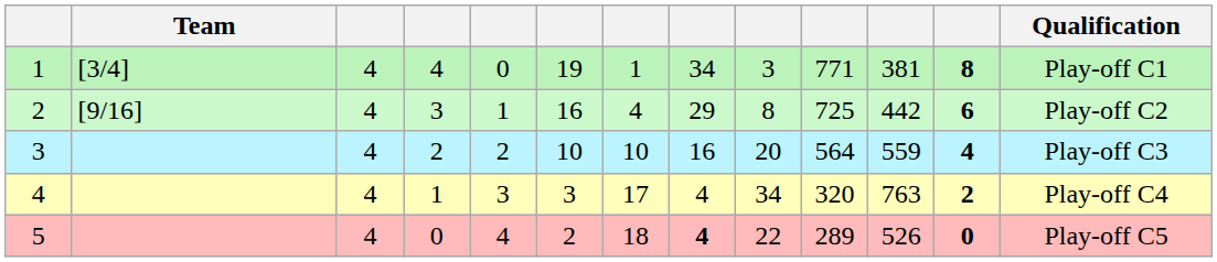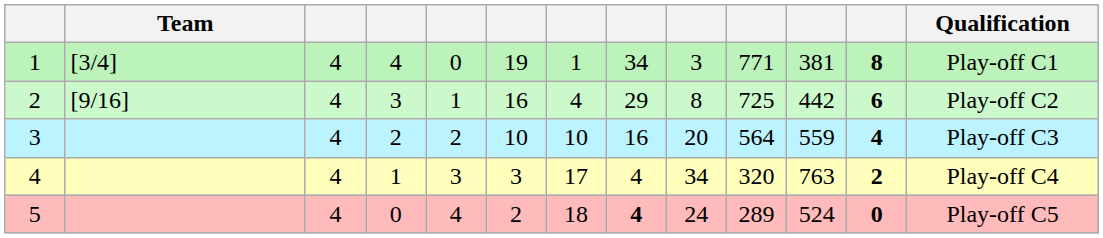5 | column 9: 22 -> 24
5 | column 11: 526 -> 524
